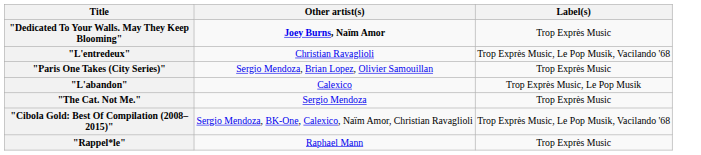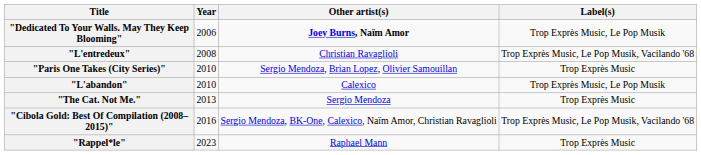+ column: Year | 2006 | 2008 | 2010 | 2010 | 2013 | 2016 | 2023
"Dedicated To Your Walls. May They Keep Blooming" | Label(s): Trop Exprès Music -> Trop Exprès Music, Le Pop Musik
